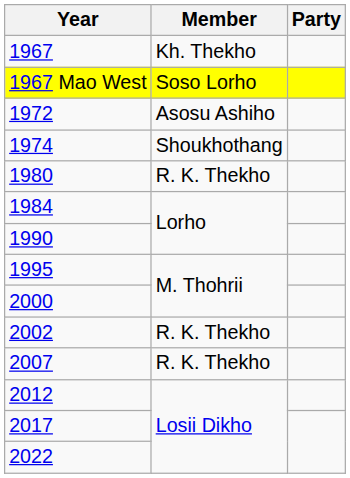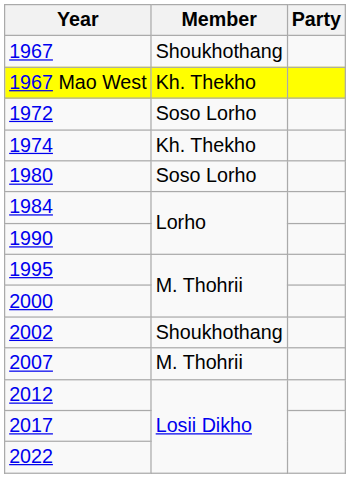1967 | Member: Kh. Thekho -> Shoukhothang
1967 Mao West | Member: Soso Lorho -> Kh. Thekho
1972 | Member: Asosu Ashiho -> Soso Lorho
1974 | Member: Shoukhothang -> Kh. Thekho
1980 | Member: R. K. Thekho -> Soso Lorho
2002 | Member: R. K. Thekho -> Shoukhothang
2007 | Member: R. K. Thekho -> M. Thohrii
